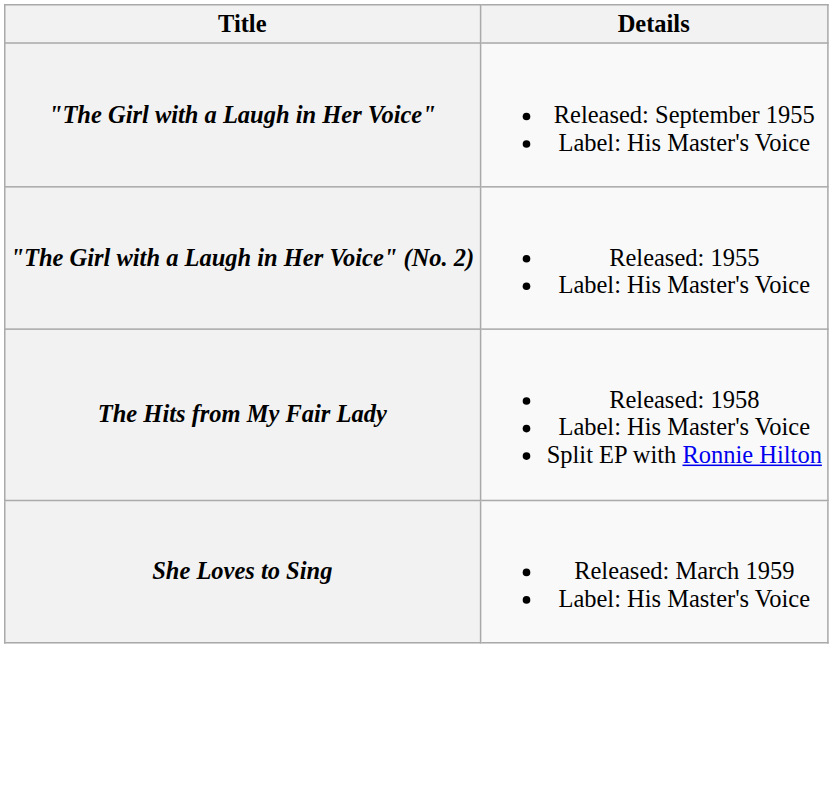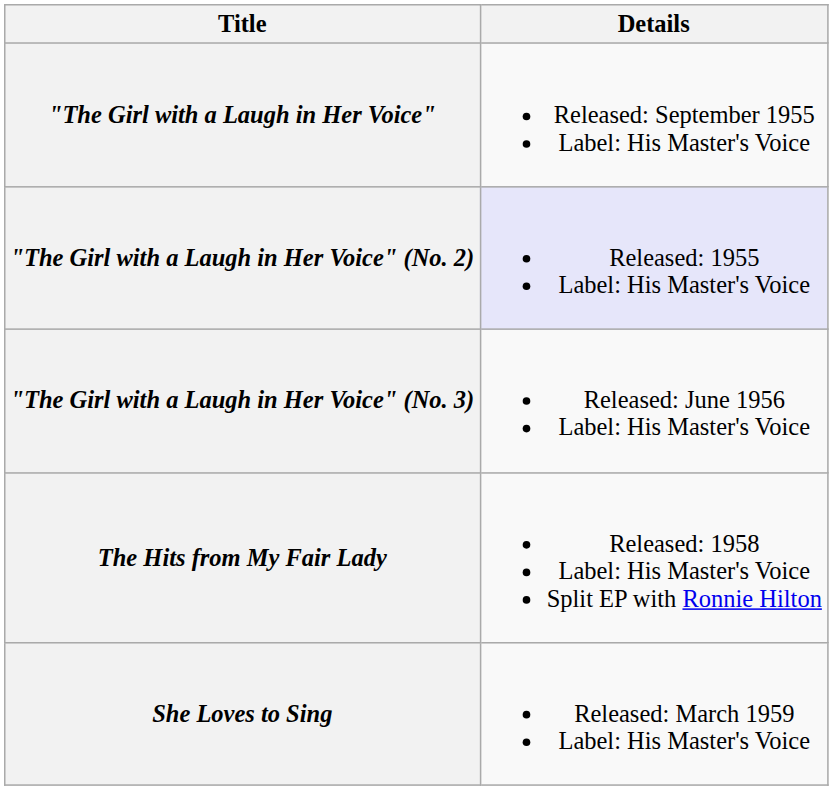"The Girl with a Laugh in Her Voice" (No. 2) | Details: no background -> lavender background
+ row: "The Girl with a Laugh in Her Voice" (No. 3) | Released: June 1956 Label: His Master's Voice
